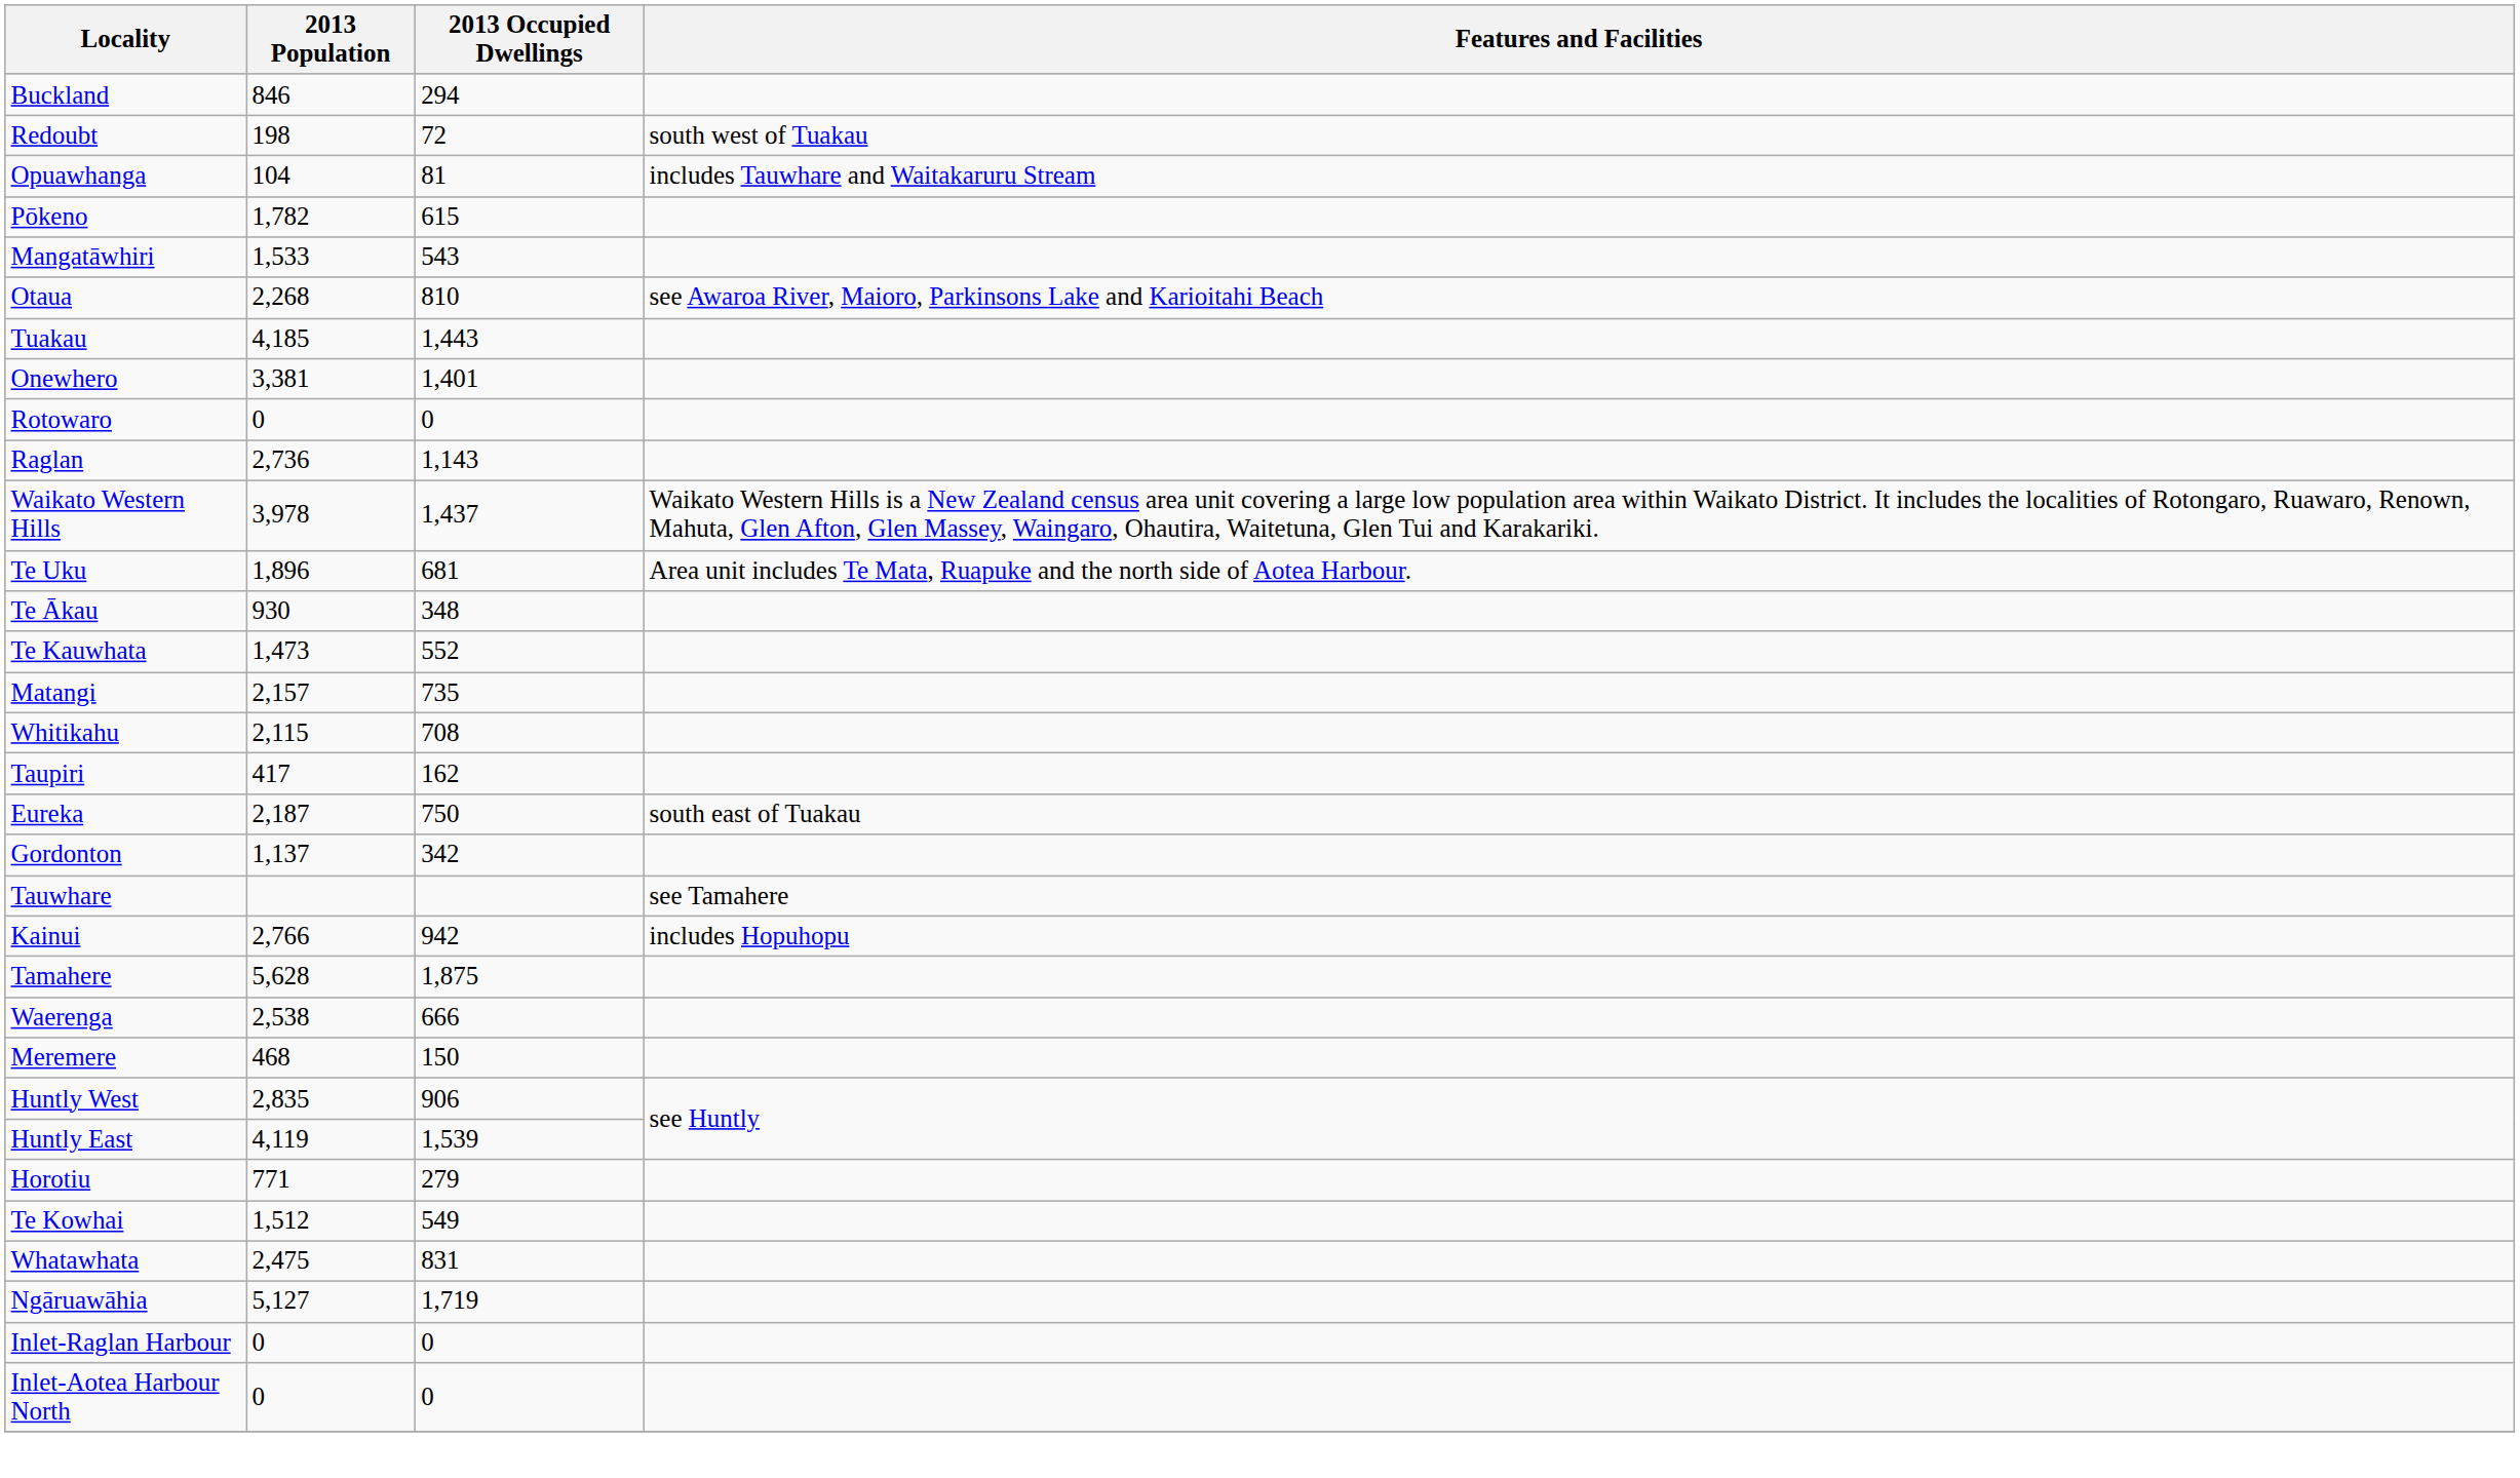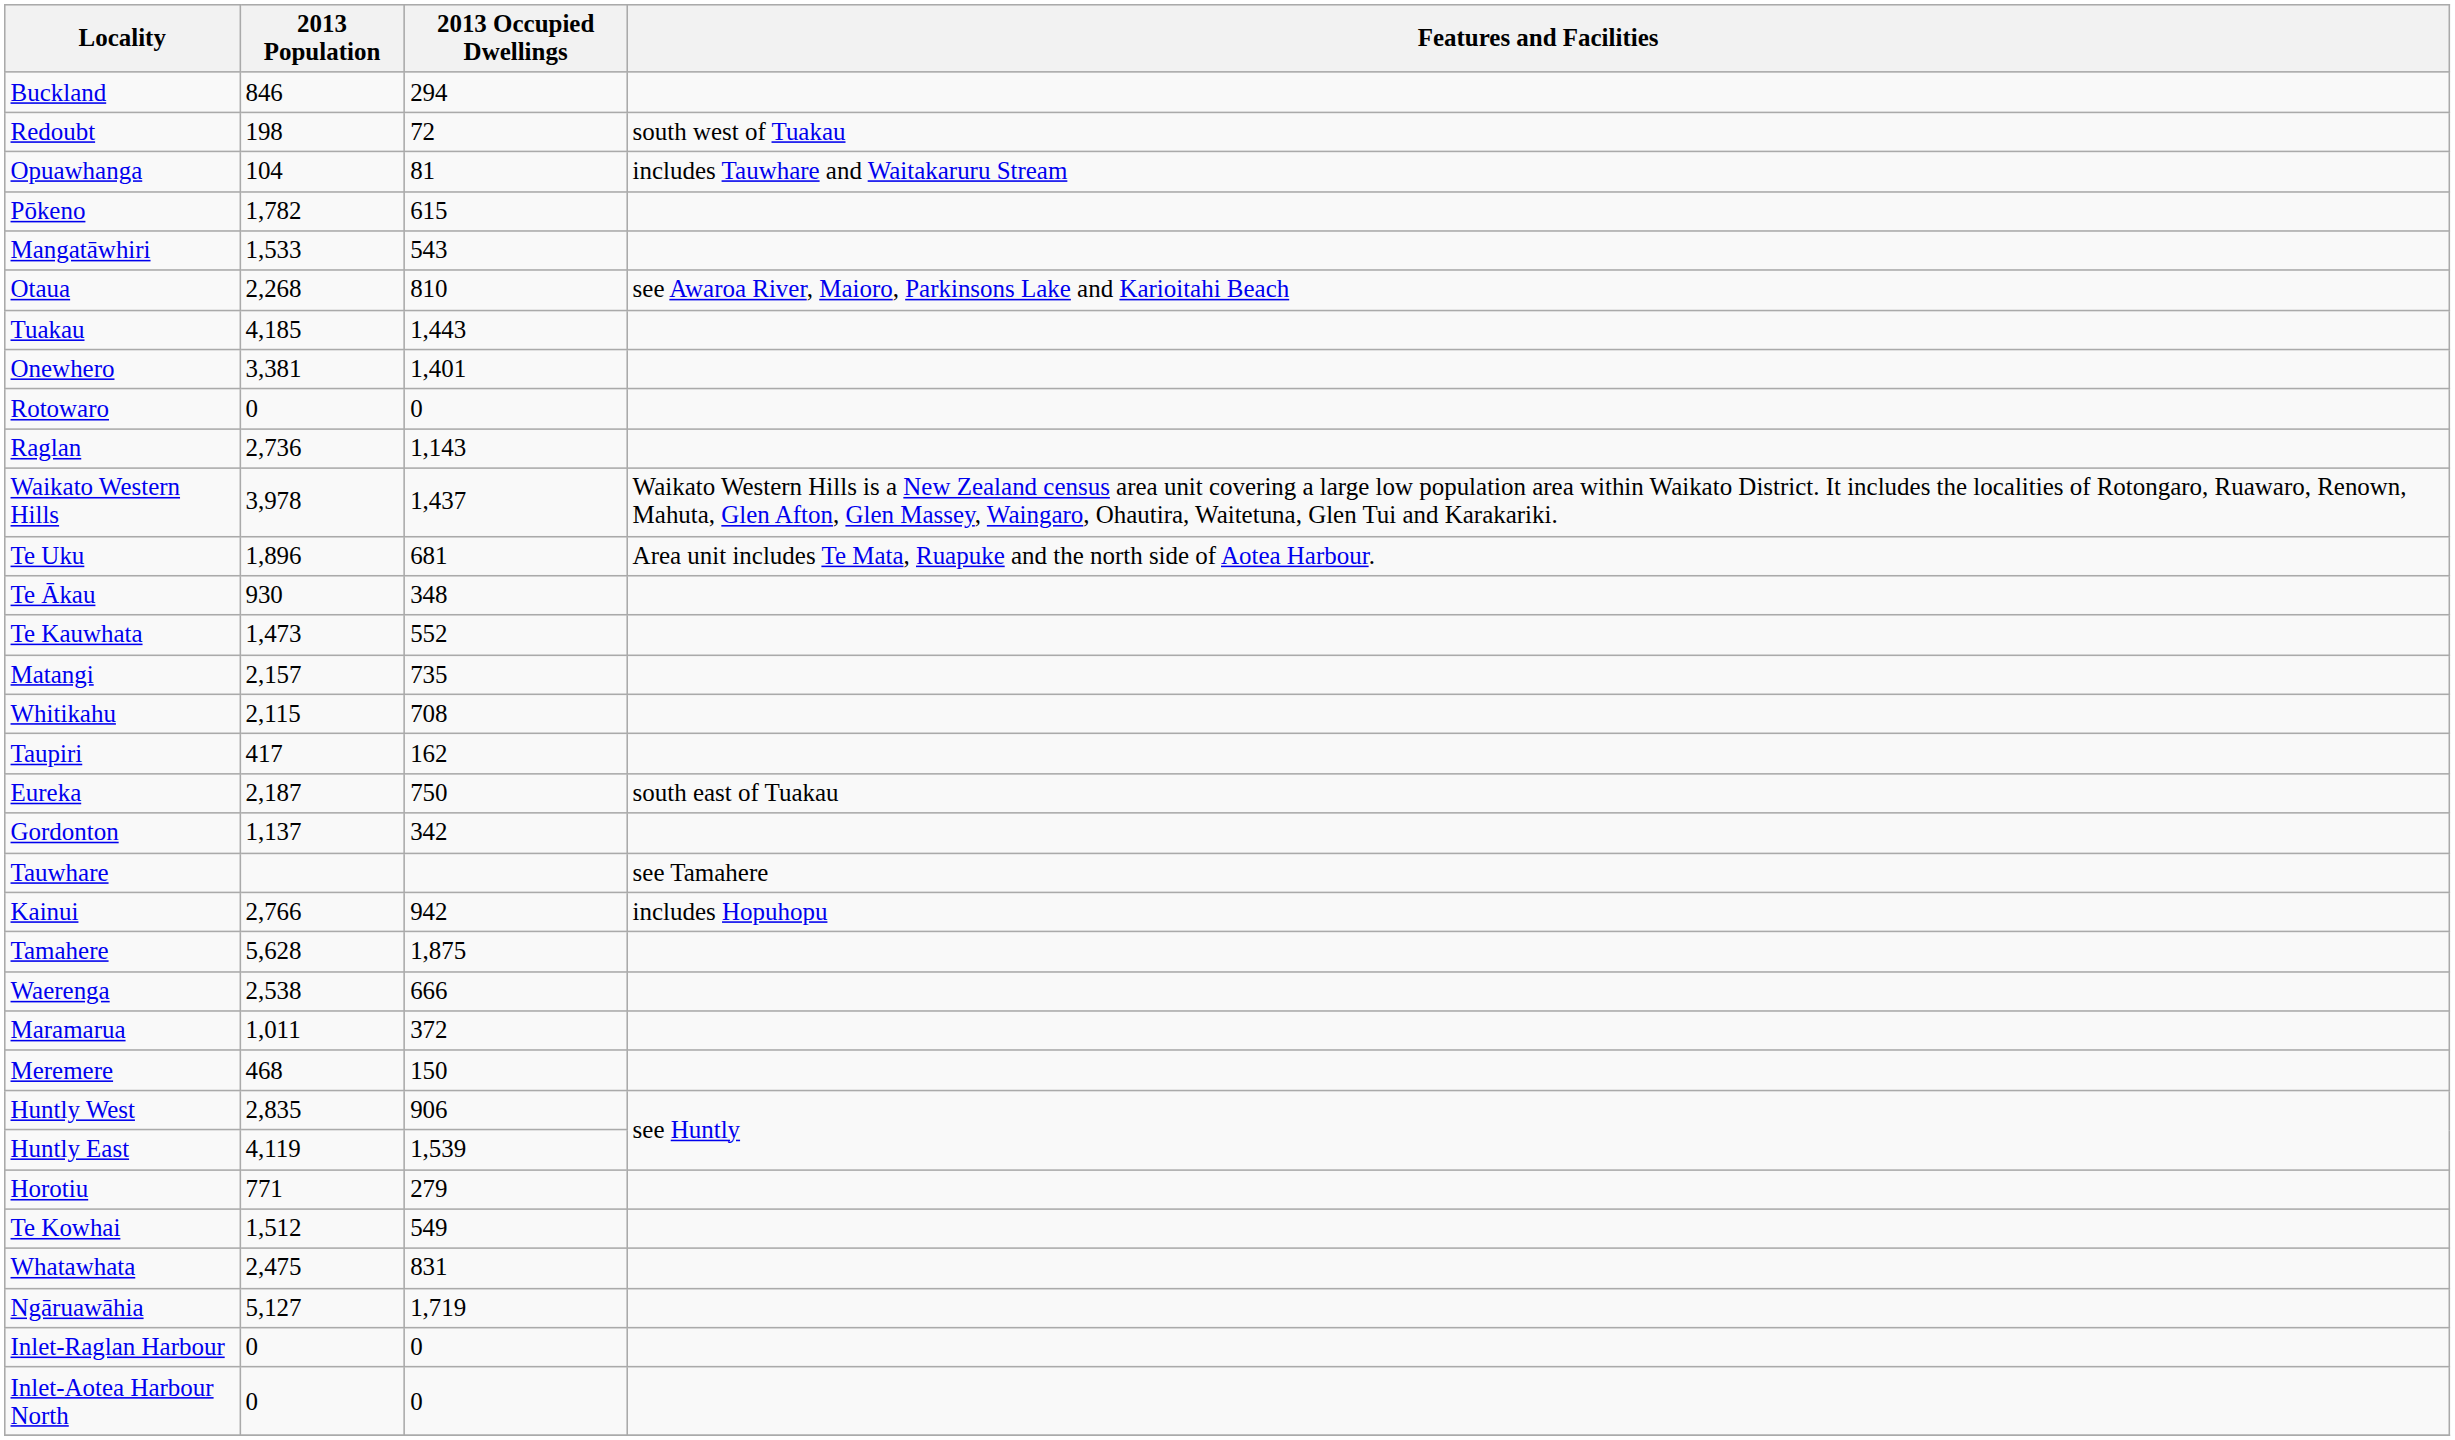+ row: Maramarua | 1,011 | 372
